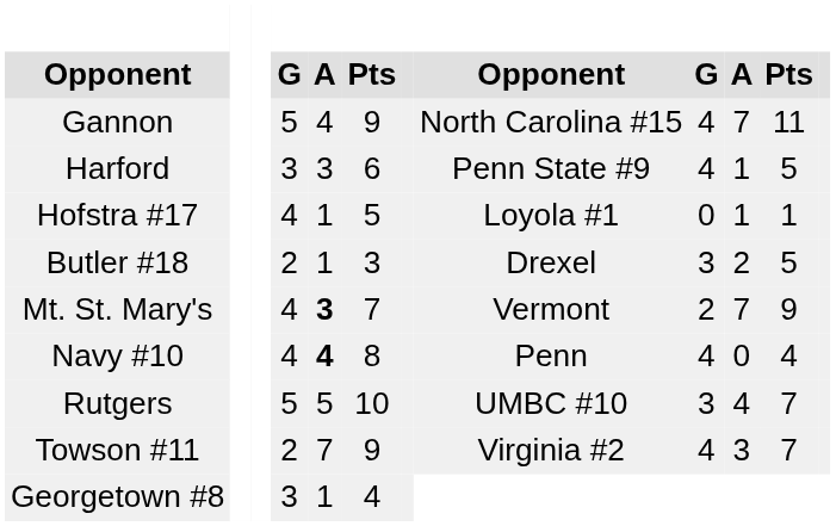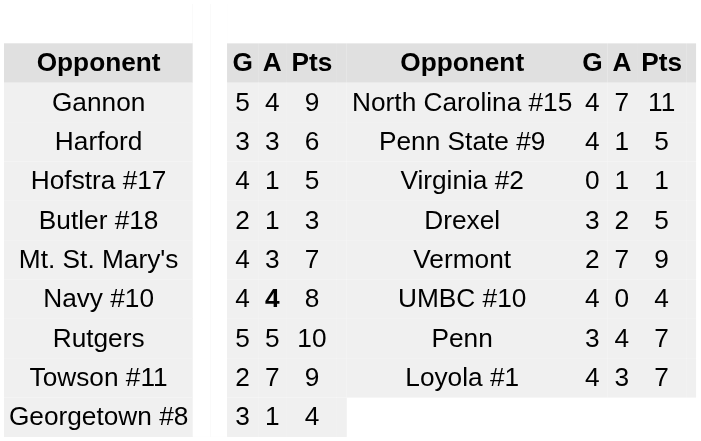Hofstra #17 | column 8: Loyola #1 -> Virginia #2
Mt. St. Mary's | column 5: bold -> normal
Navy #10 | column 8: Penn -> UMBC #10
Rutgers | column 8: UMBC #10 -> Penn
Towson #11 | column 8: Virginia #2 -> Loyola #1
